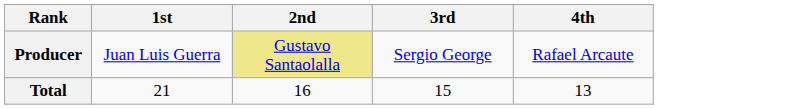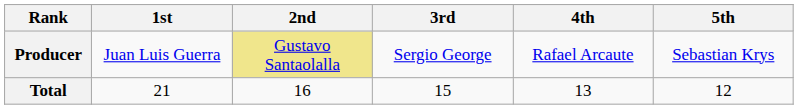+ column: 5th | Sebastian Krys | 12
